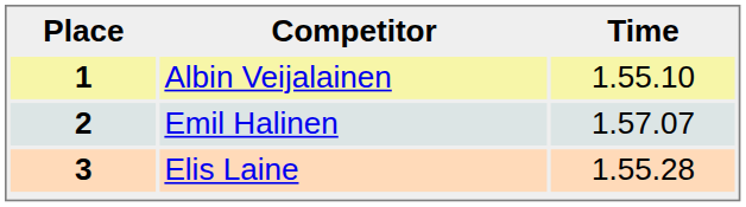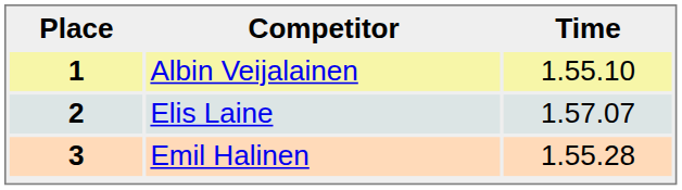2 | Competitor: Emil Halinen -> Elis Laine
3 | Competitor: Elis Laine -> Emil Halinen
